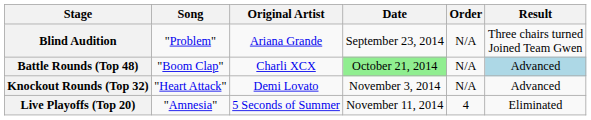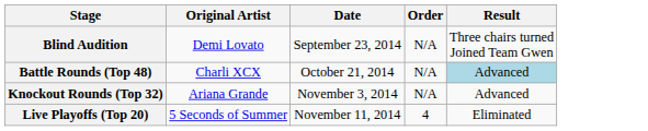- column: Song | "Problem" | "Boom Clap" | "Heart Attack" | "Amnesia"
Blind Audition | Original Artist: Ariana Grande -> Demi Lovato
Battle Rounds (Top 48) | Date: lightgreen background -> no background
Knockout Rounds (Top 32) | Original Artist: Demi Lovato -> Ariana Grande
